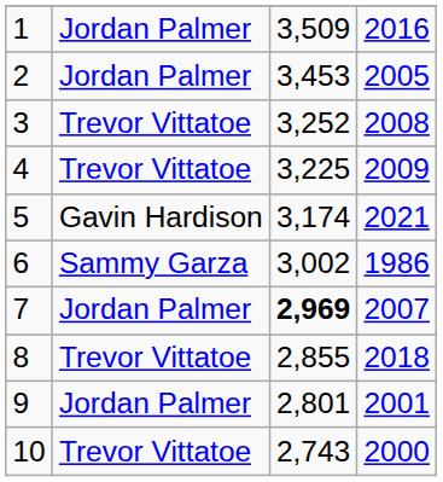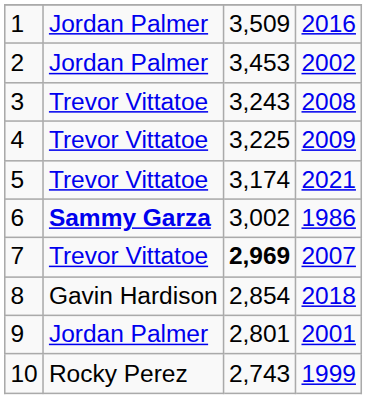2 | column 4: 2005 -> 2002
3 | column 3: 3,252 -> 3,243
5 | column 2: Gavin Hardison -> Trevor Vittatoe
6 | column 2: normal -> bold
7 | column 2: Jordan Palmer -> Trevor Vittatoe
8 | column 2: Trevor Vittatoe -> Gavin Hardison
8 | column 3: 2,855 -> 2,854
10 | column 2: Trevor Vittatoe -> Rocky Perez
10 | column 4: 2000 -> 1999
